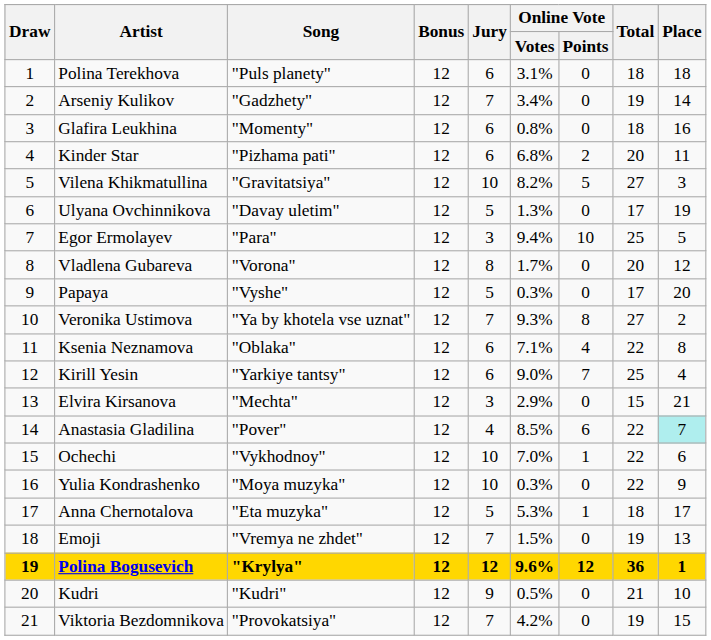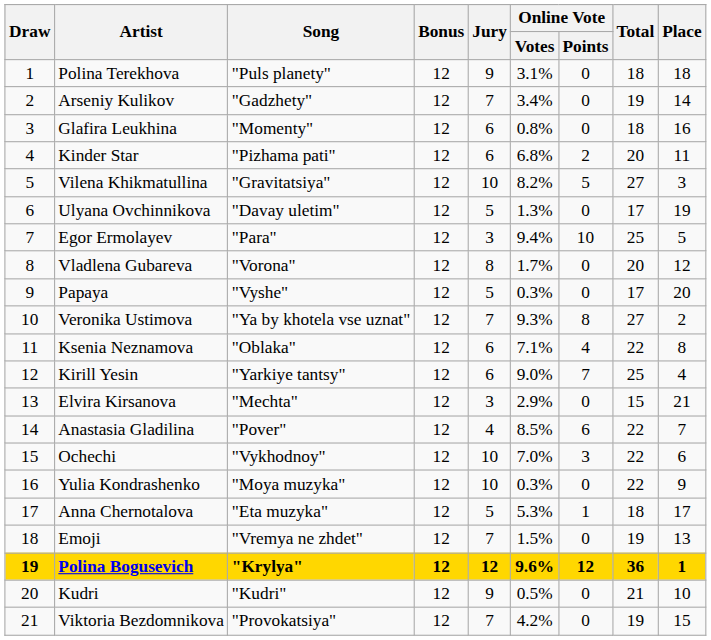Polina Terekhova | Jury: 6 -> 9
Anastasia Gladilina | Place: paleturquoise background -> no background
Ochechi | Online Vote / Points: 1 -> 3
